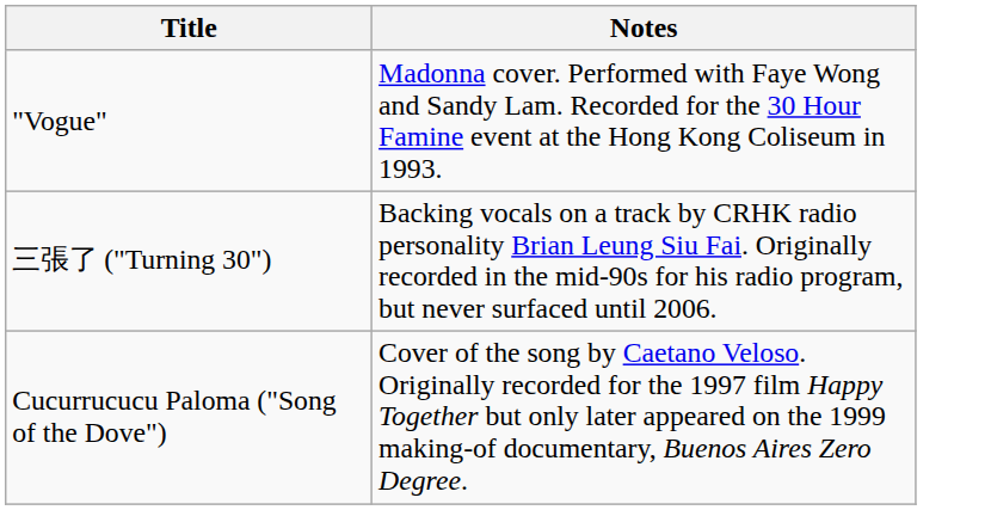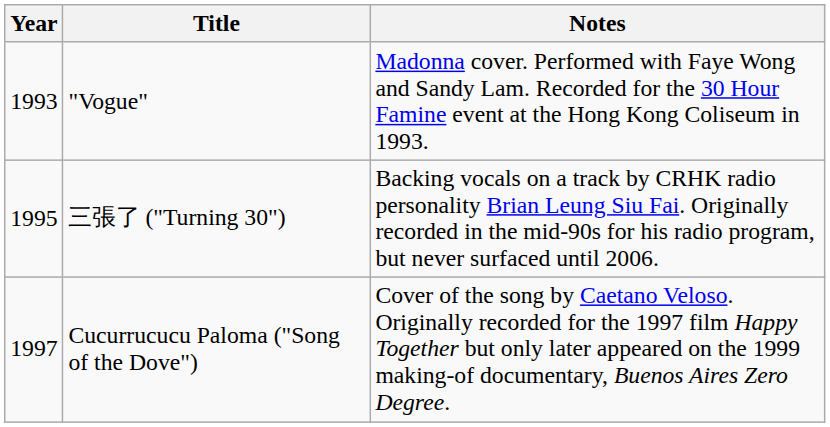+ column: Year | 1993 | 1995 | 1997
